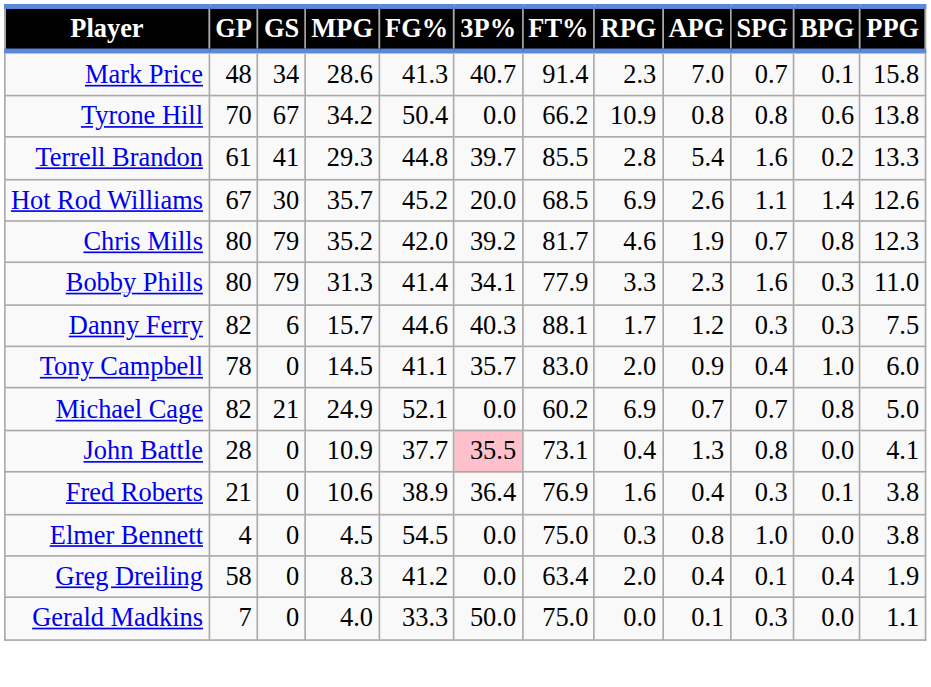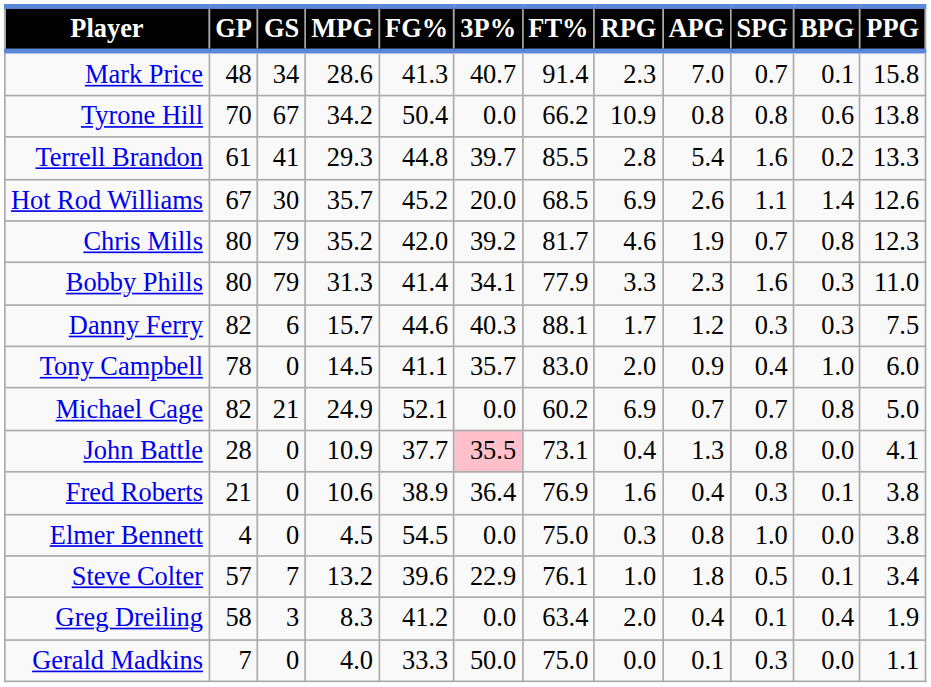+ row: Steve Colter | 57 | 7 | 13.2 | 39.6 | 22.9 | 76.1 | 1.0 | 1.8 | 0.5 | 0.1 | 3.4
Greg Dreiling | GS: 0 -> 3
